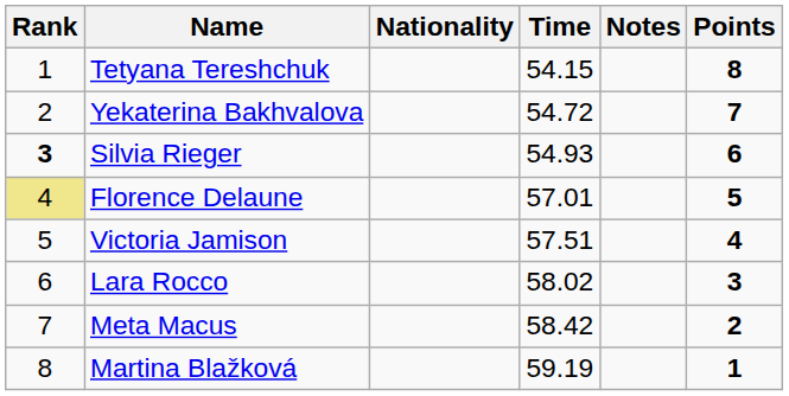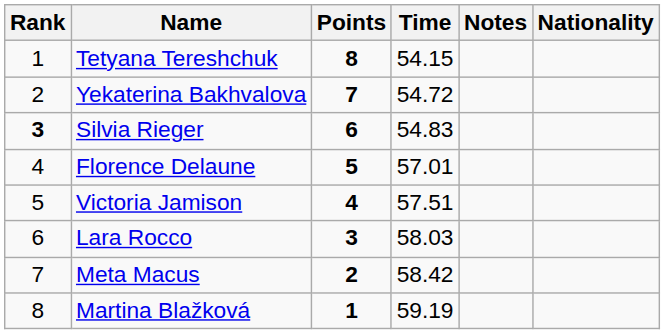columns swapped: Nationality <-> Points
Silvia Rieger | Time: 54.93 -> 54.83
Florence Delaune | Rank: khaki background -> no background
Lara Rocco | Time: 58.02 -> 58.03
